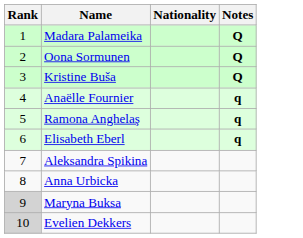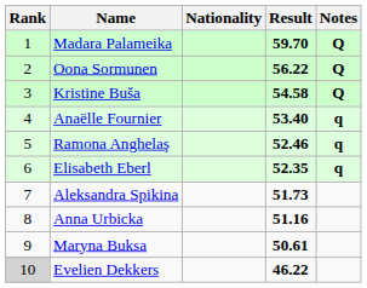+ column: Result | 59.70 | 56.22 | 54.58 | 53.40 | 52.46 | 52.35 | 51.73 | 51.16 | 50.61 | 46.22
Maryna Buksa | Rank: lightgrey background -> no background
